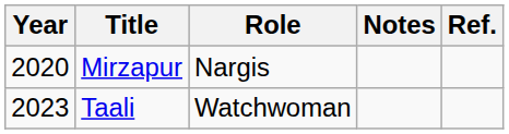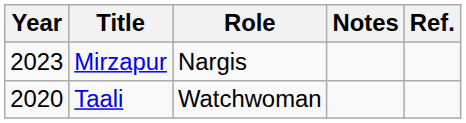Mirzapur | Year: 2020 -> 2023
Taali | Year: 2023 -> 2020
